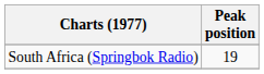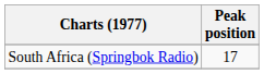South Africa (Springbok Radio) | Peak position: 19 -> 17
